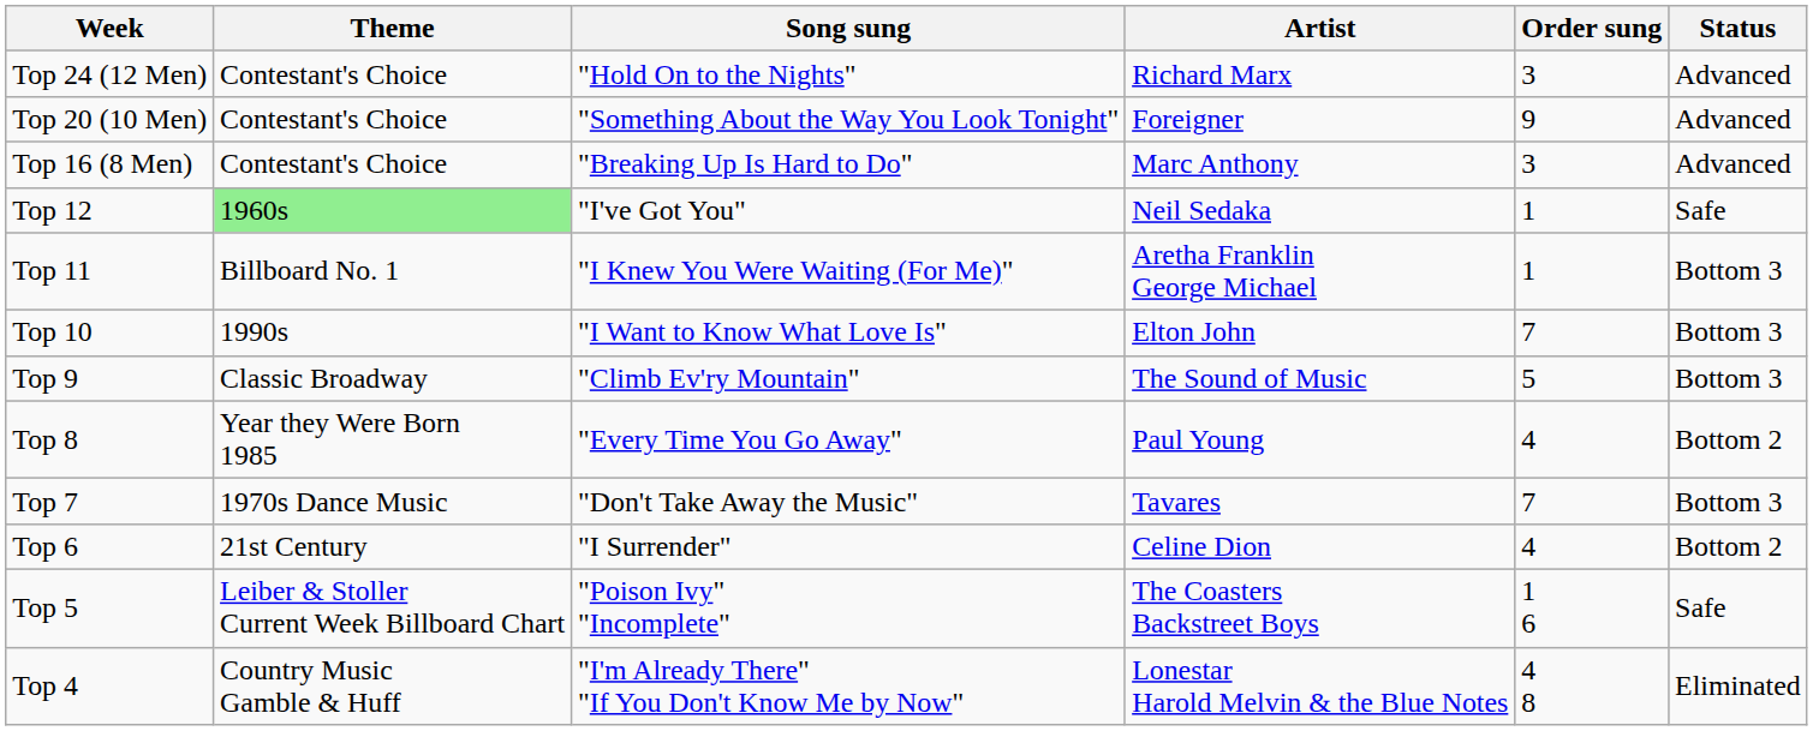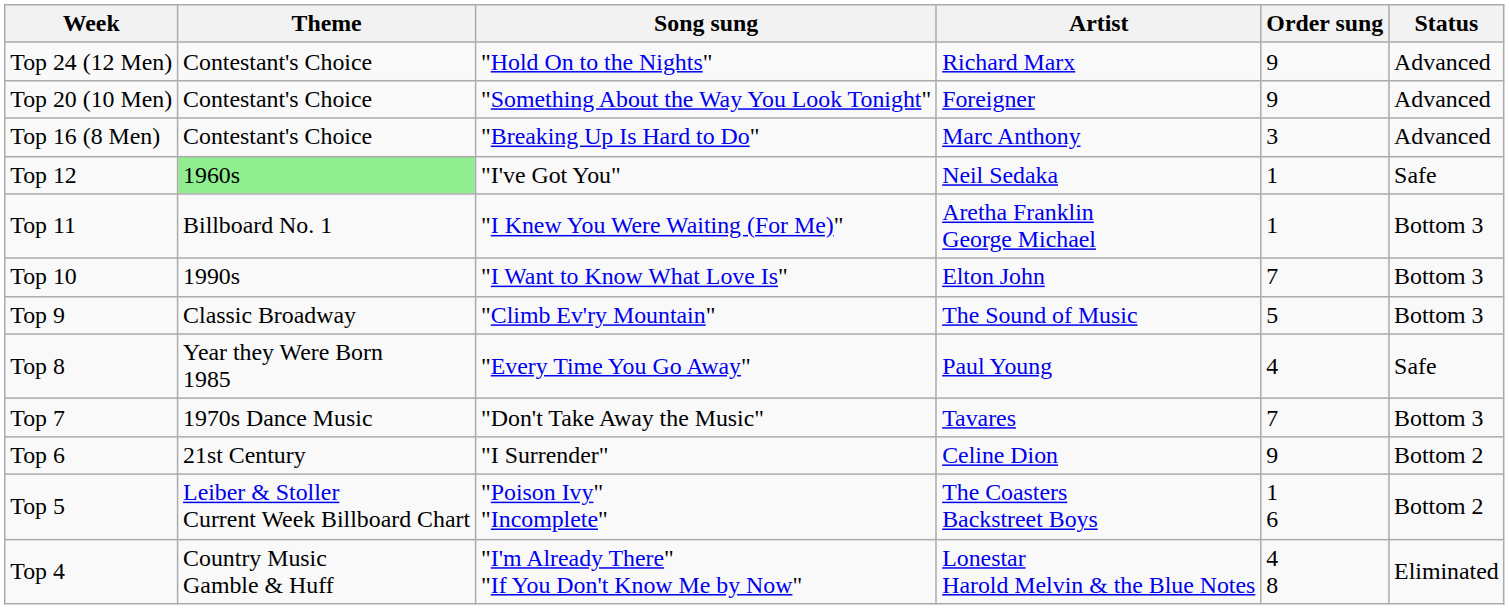Top 24 (12 Men) | Order sung: 3 -> 9
Top 8 | Status: Bottom 2 -> Safe
Top 6 | Order sung: 4 -> 9
Top 5 | Status: Safe -> Bottom 2
